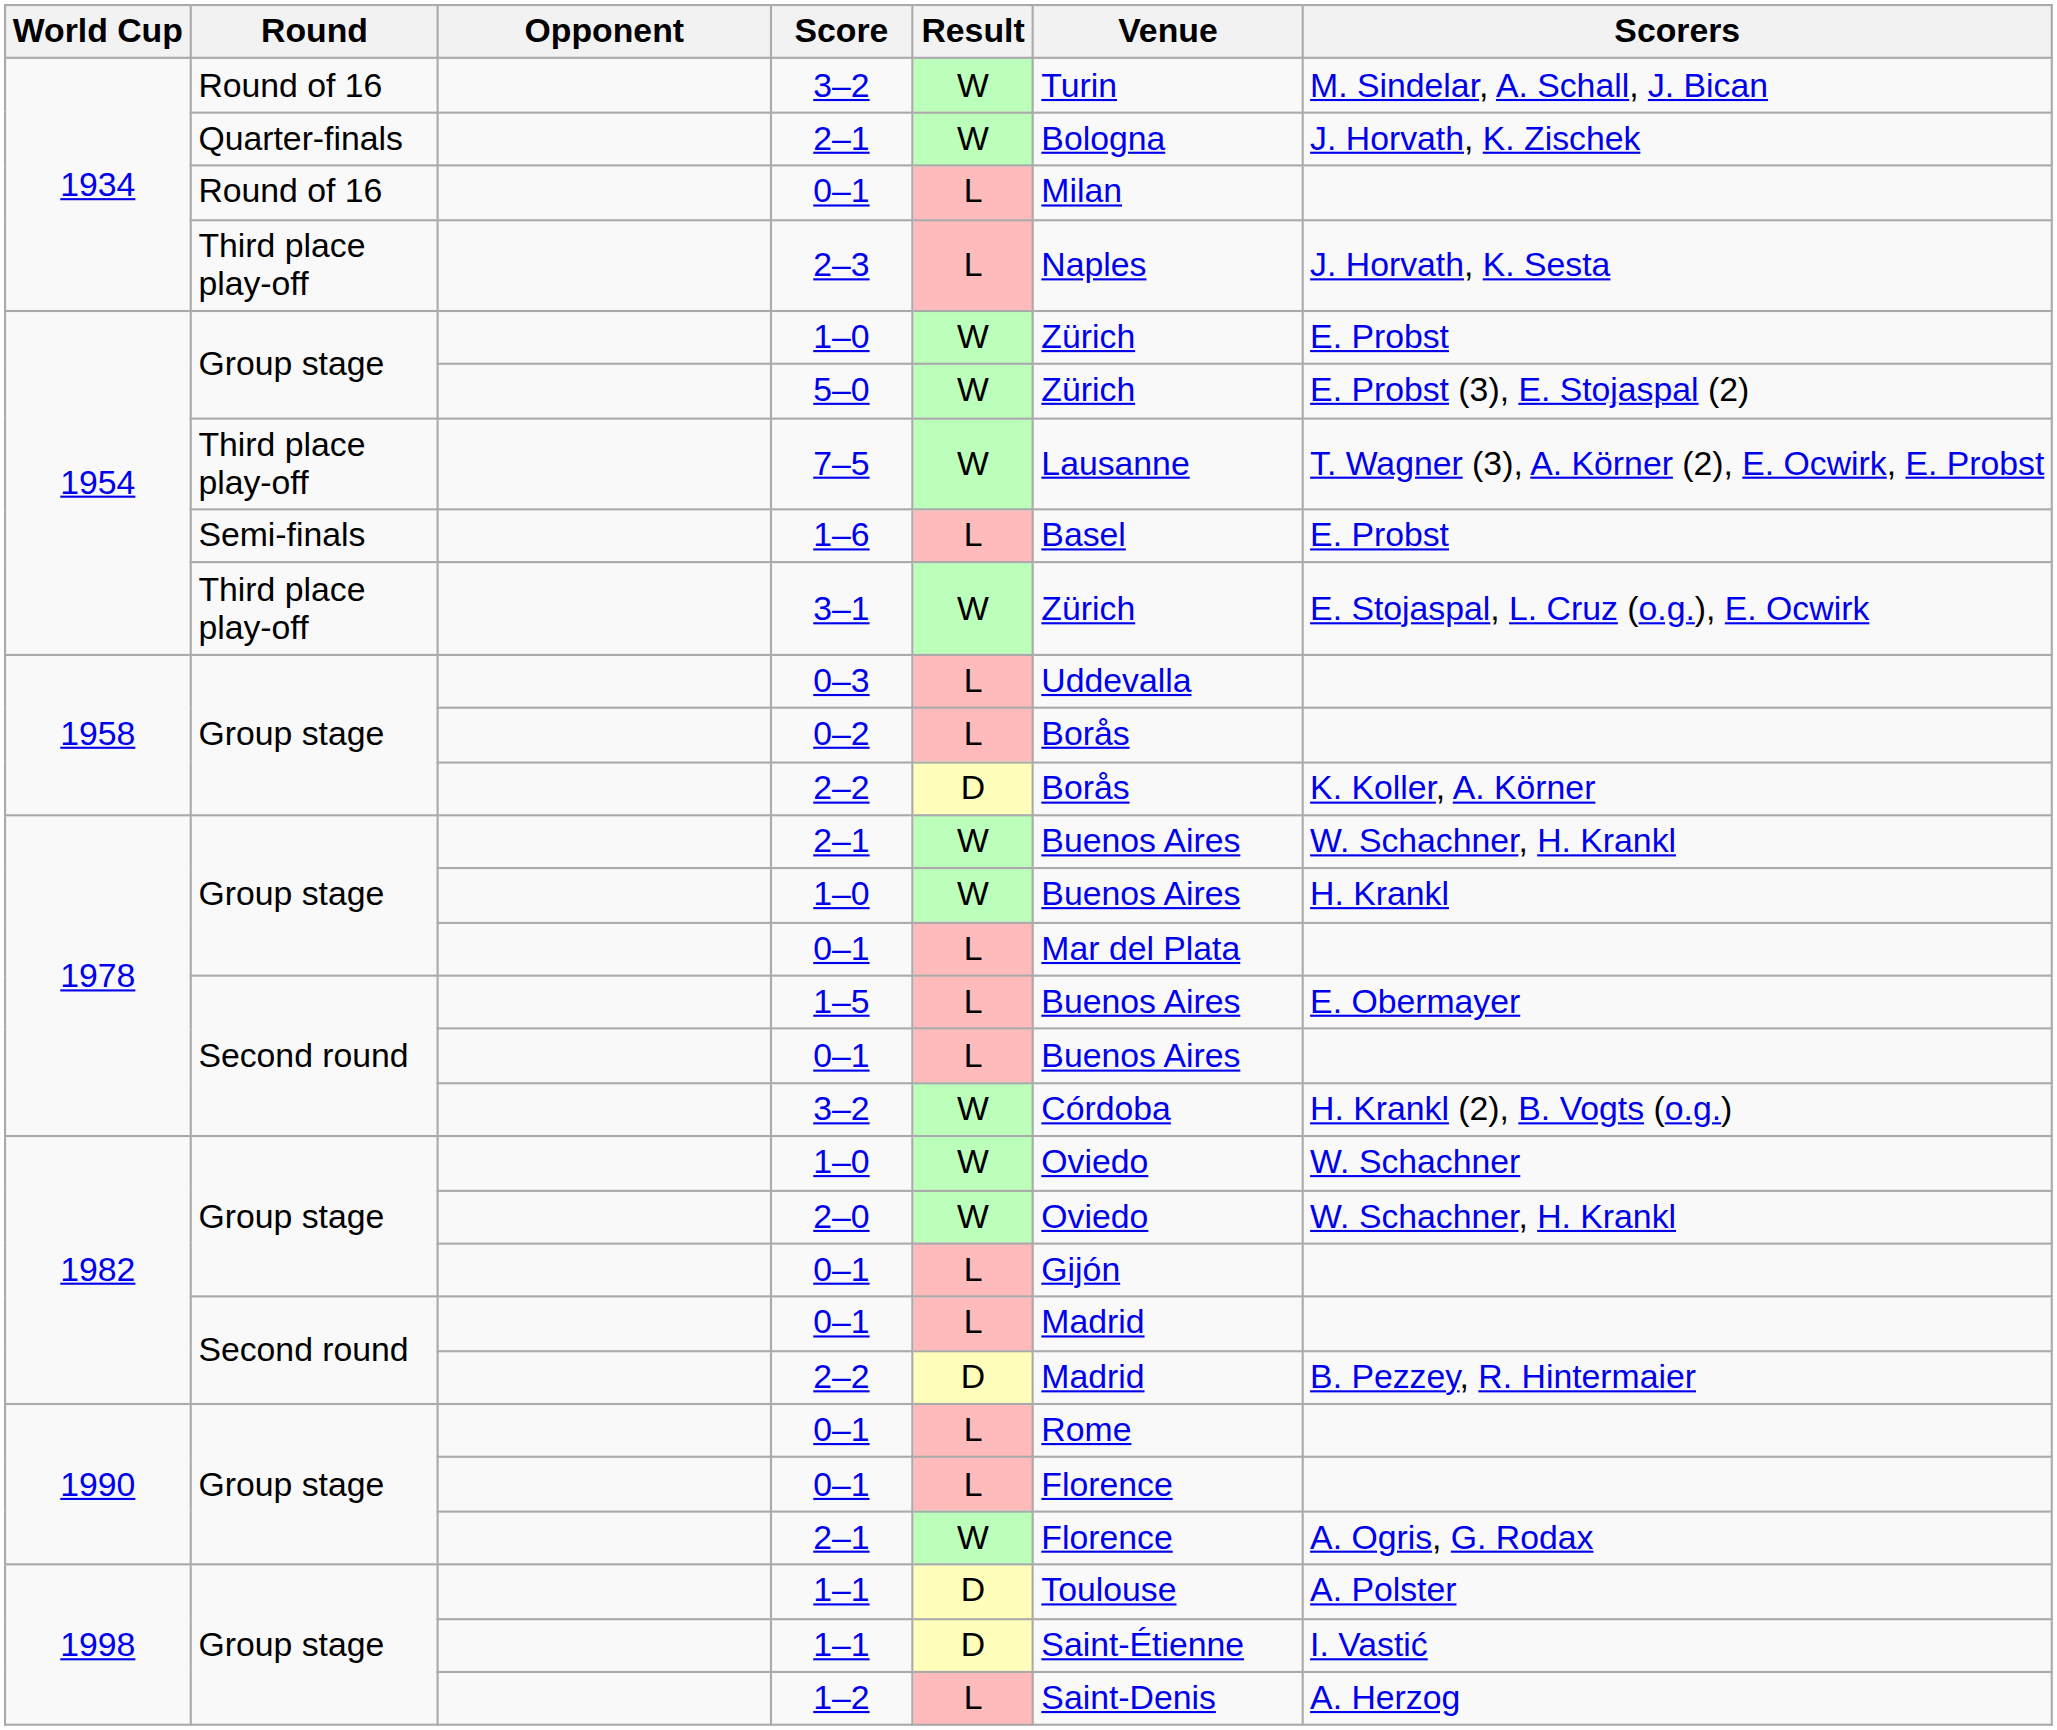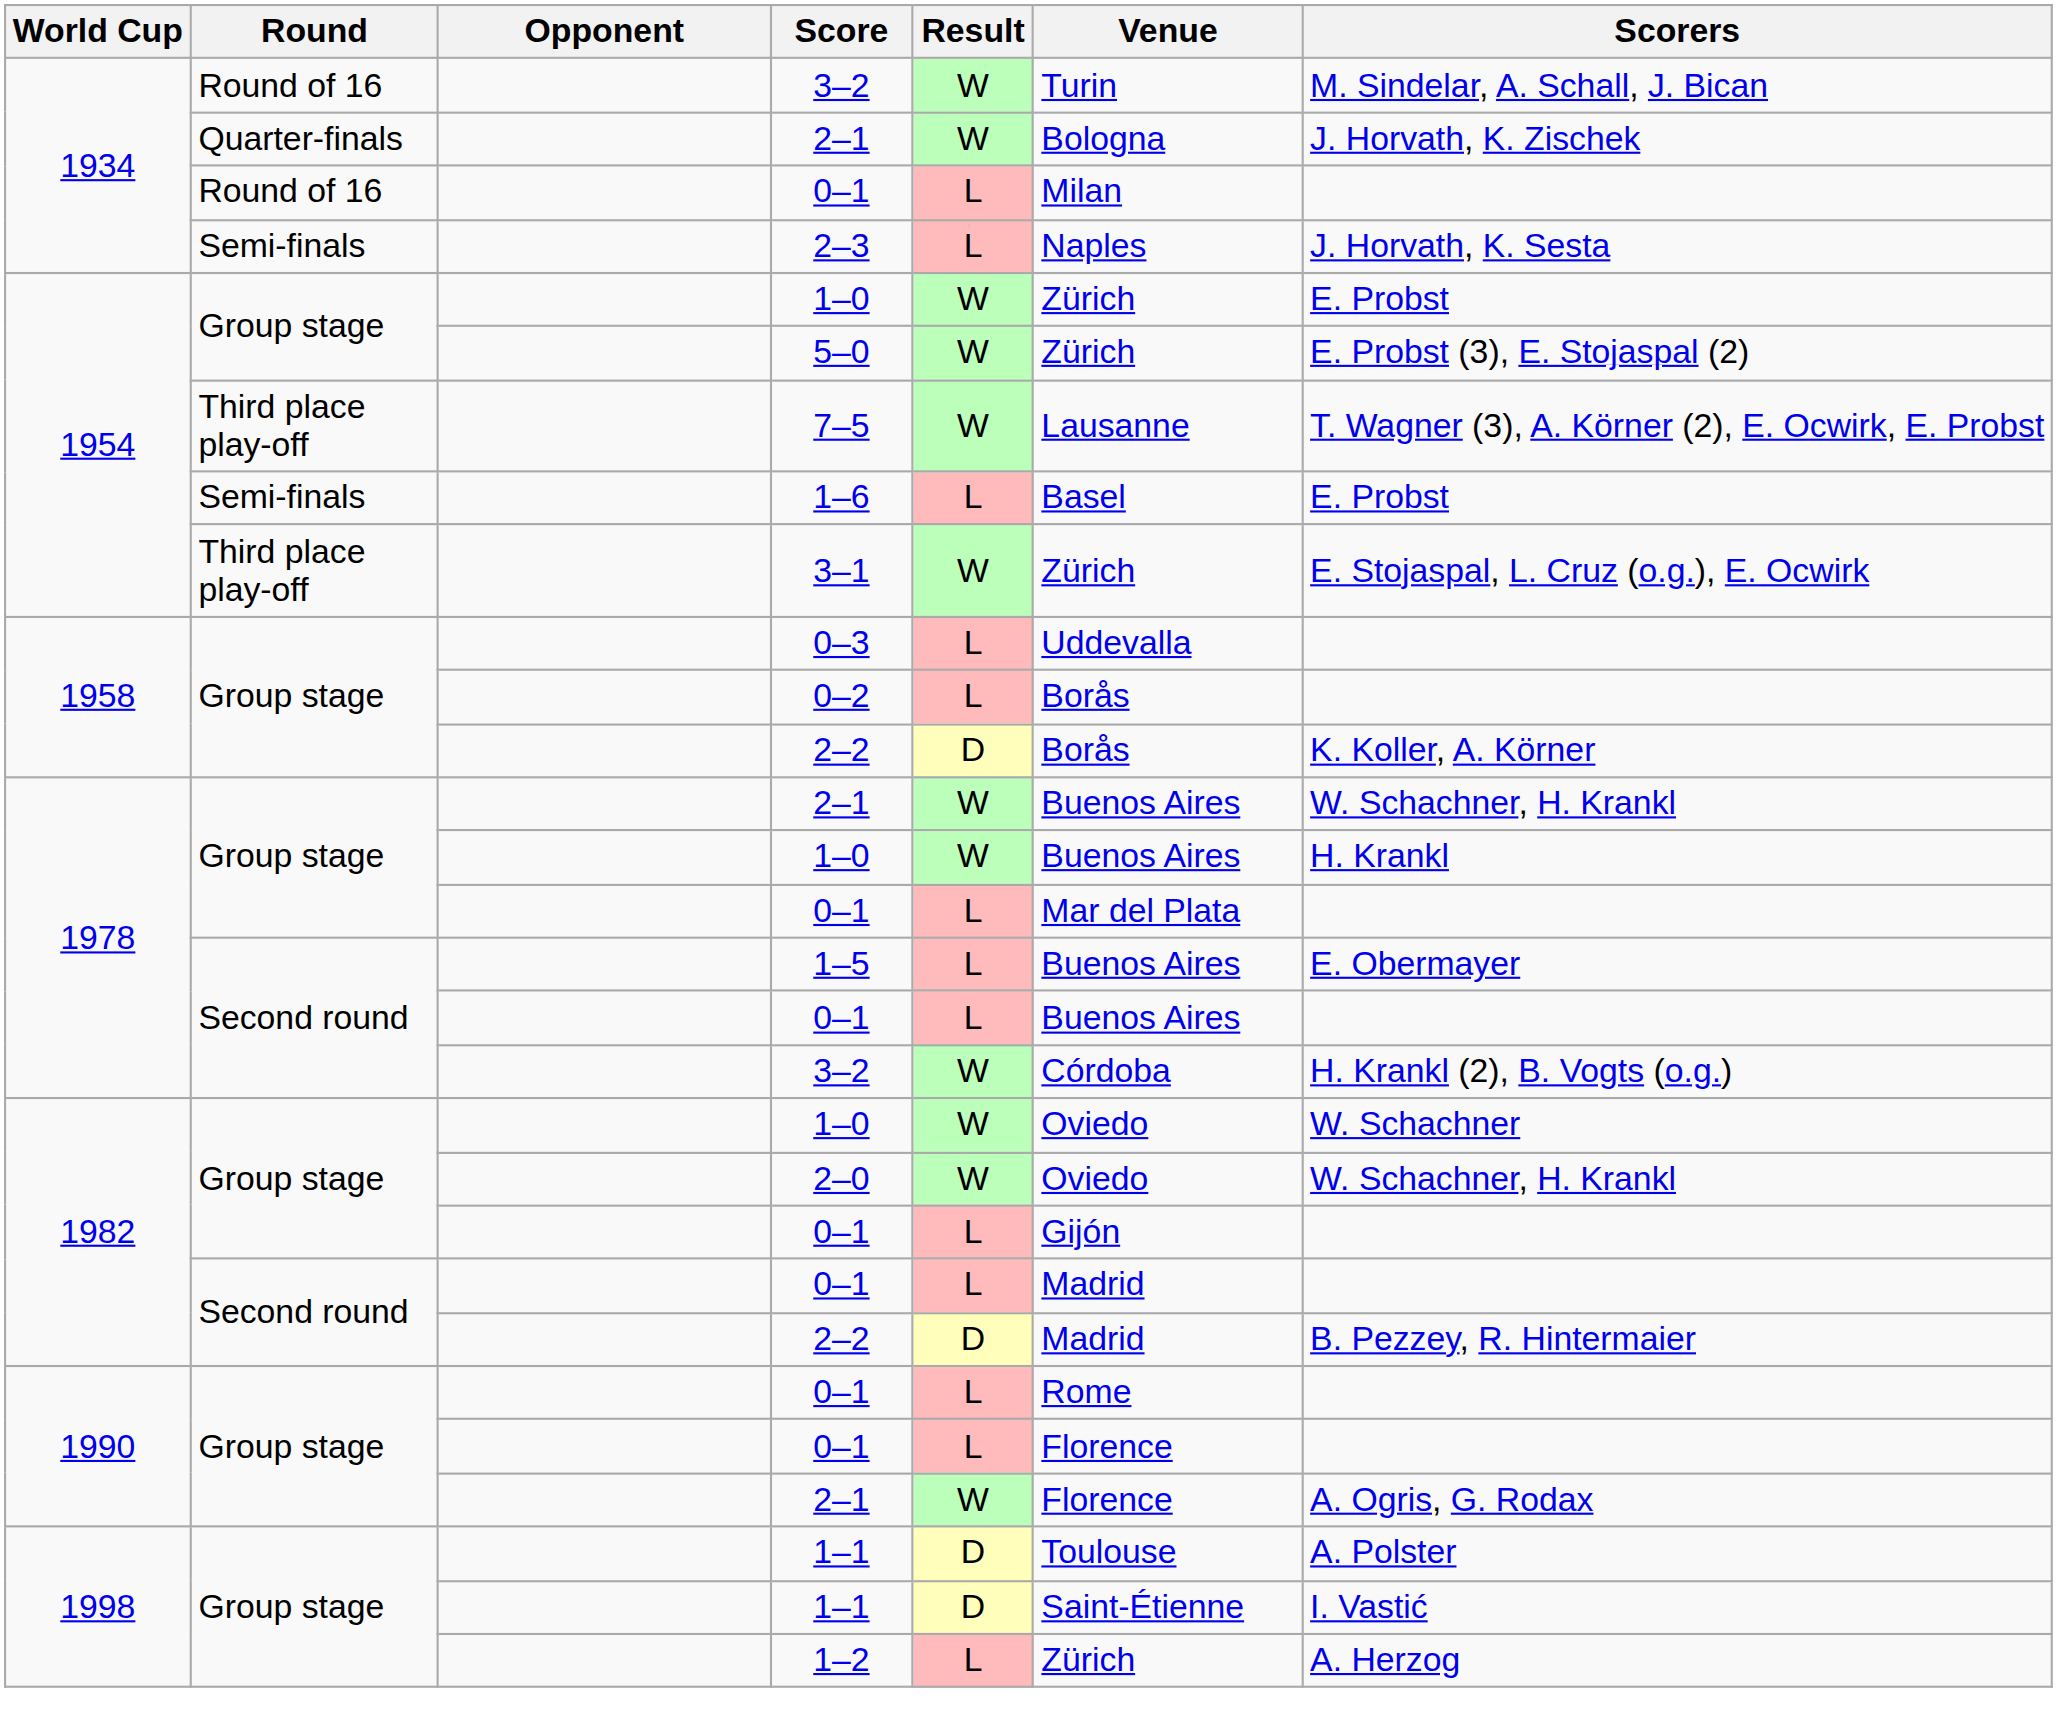2–3 | Round: Third place play-off -> Semi-finals
1–2 | Venue: Saint-Denis -> Zürich
